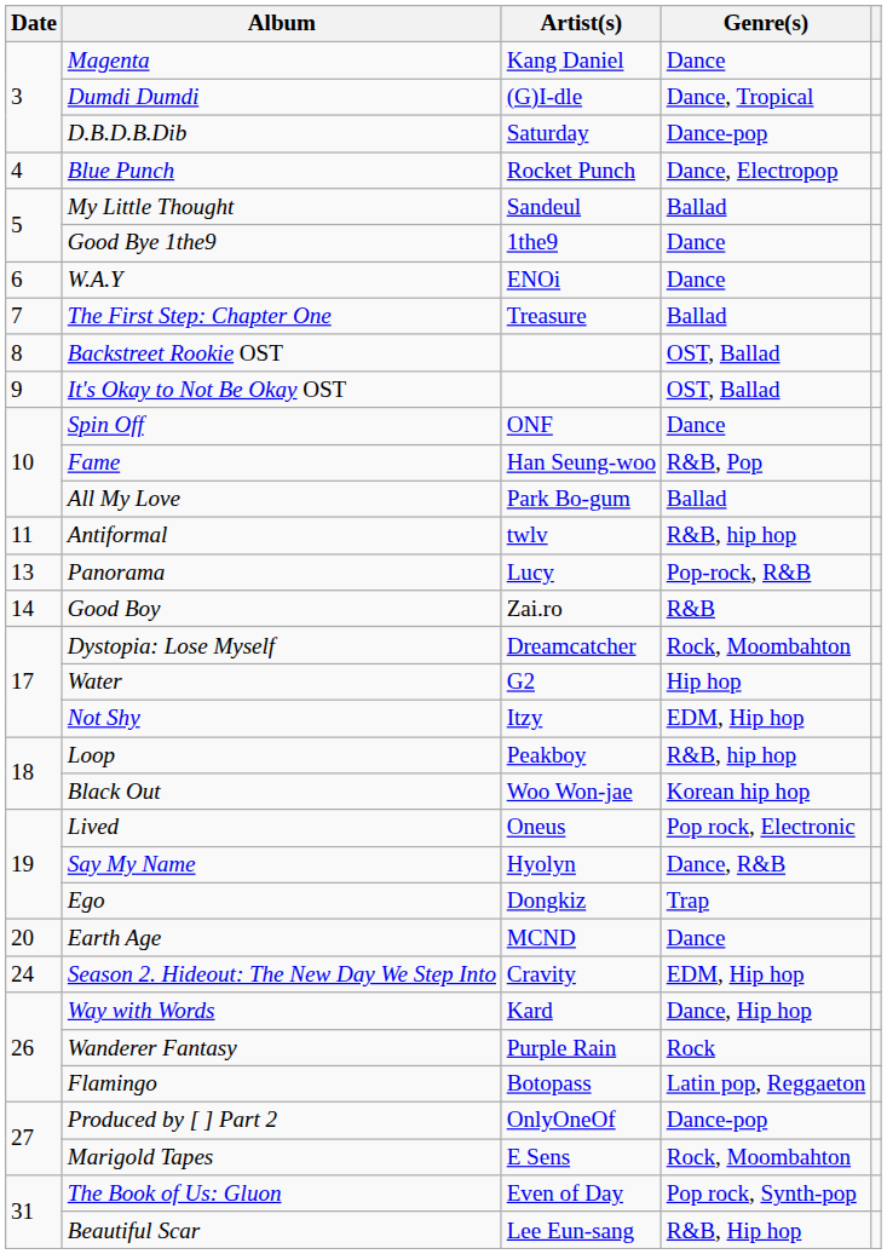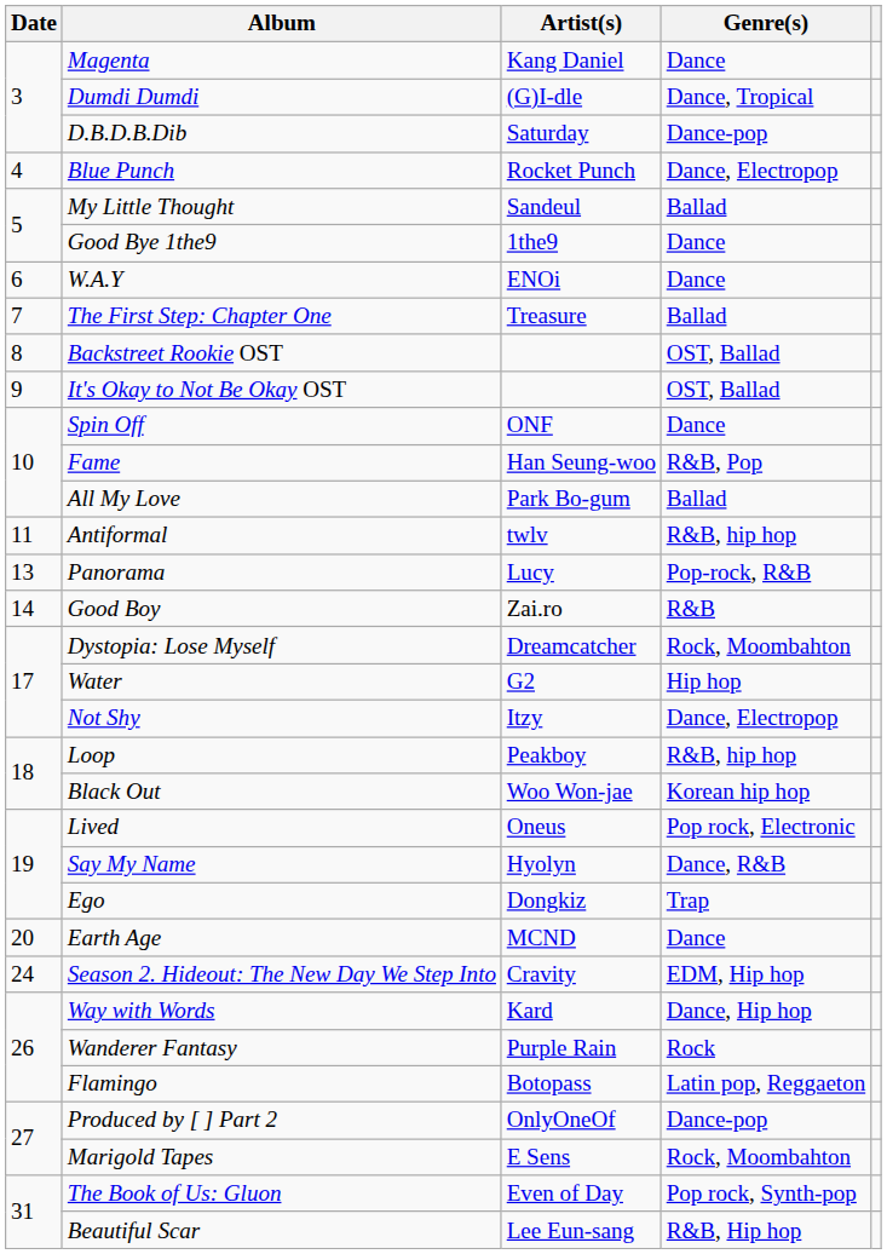Not Shy | Genre(s): EDM, Hip hop -> Dance, Electropop
